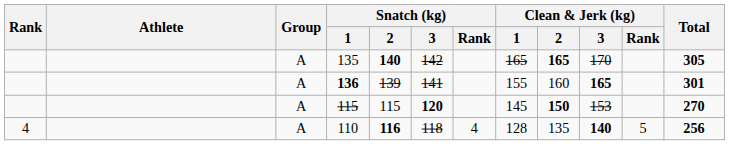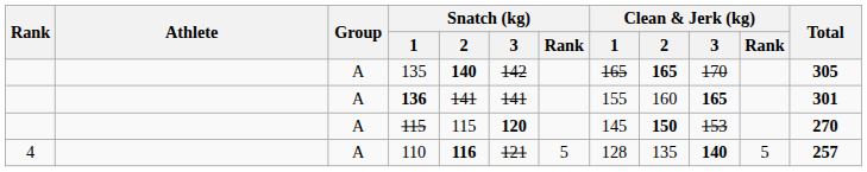136 | Snatch (kg) / 2: 139 -> 141
110 | Snatch (kg) / 3: 118 -> 121
110 | Snatch (kg) / Rank: 4 -> 5
110 | Total: 256 -> 257
